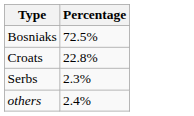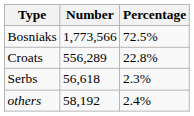+ column: Number | 1,773,566 | 556,289 | 56,618 | 58,192
